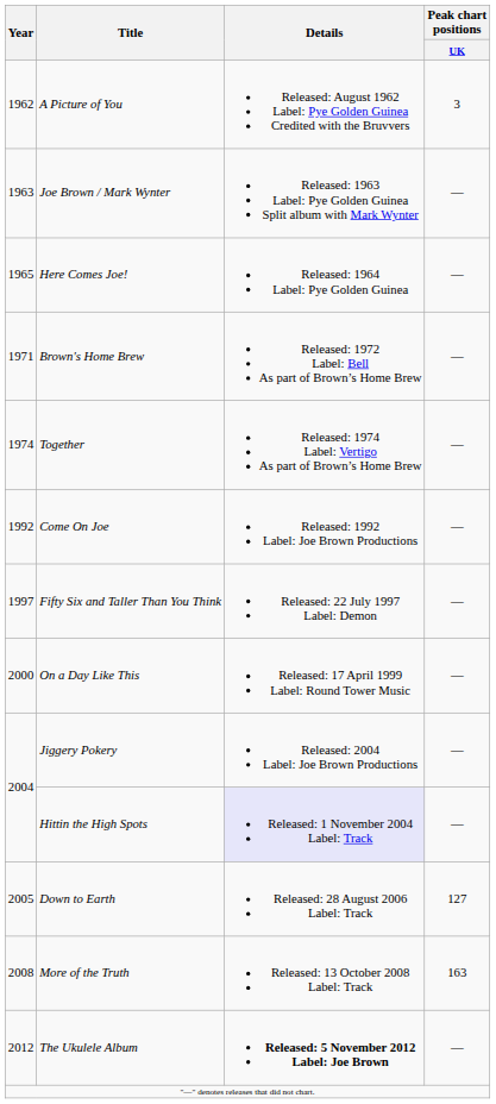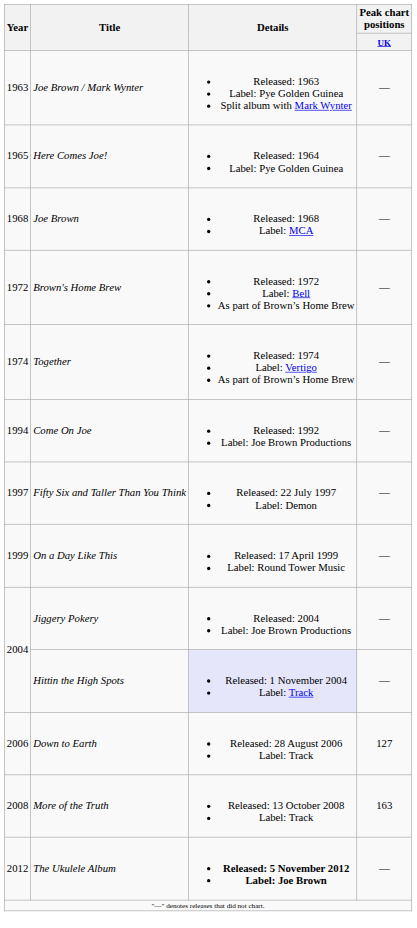- row: 1962 | A Picture of You | Released: August 1962 Label: Pye Golden Guinea Credited with the Bruvvers | 3
+ row: 1968 | Joe Brown | Released: 1968 Label: MCA | —
Brown's Home Brew | Year: 1971 -> 1972
Come On Joe | Year: 1992 -> 1994
On a Day Like This | Year: 2000 -> 1999
Down to Earth | Year: 2005 -> 2006
